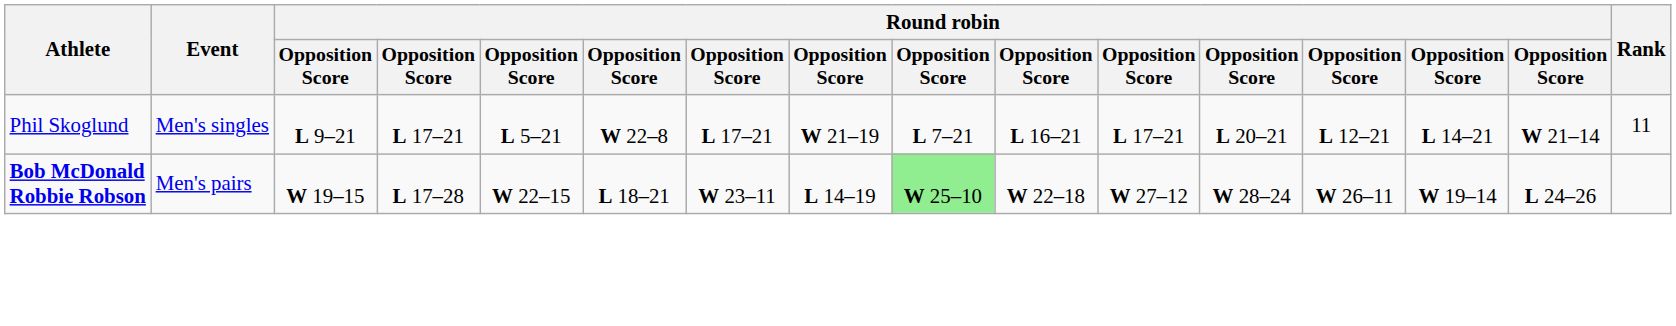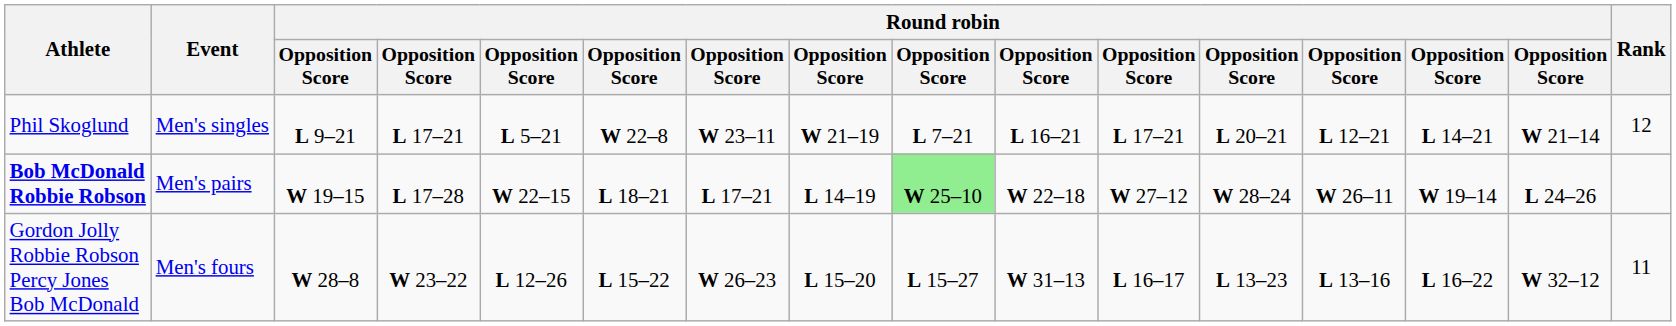Phil Skoglund | column 7: L 17–21 -> W 23–11
Phil Skoglund | Rank: 11 -> 12
Bob McDonald Robbie Robson | column 7: W 23–11 -> L 17–21
+ row: Gordon Jolly Robbie Robson Percy Jones Bob McDonald | Men's fours | W 28–8 | W 23–22 | L 12–26 | L 15–22 | W 26–23 | L 15–20 | L 15–27 | W 31–13 | L 16–17 | L 13–23 | L 13–16 | L 16–22 | W 32–12 | 11
